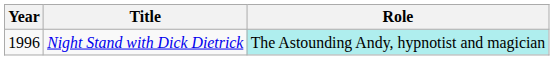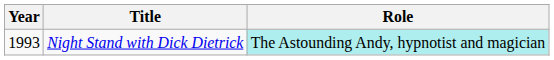Night Stand with Dick Dietrick | Year: 1996 -> 1993
